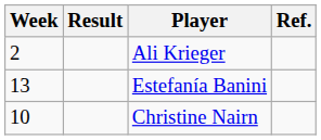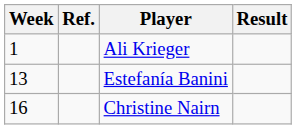columns swapped: Result <-> Ref.
Ali Krieger | Week: 2 -> 1
Christine Nairn | Week: 10 -> 16
